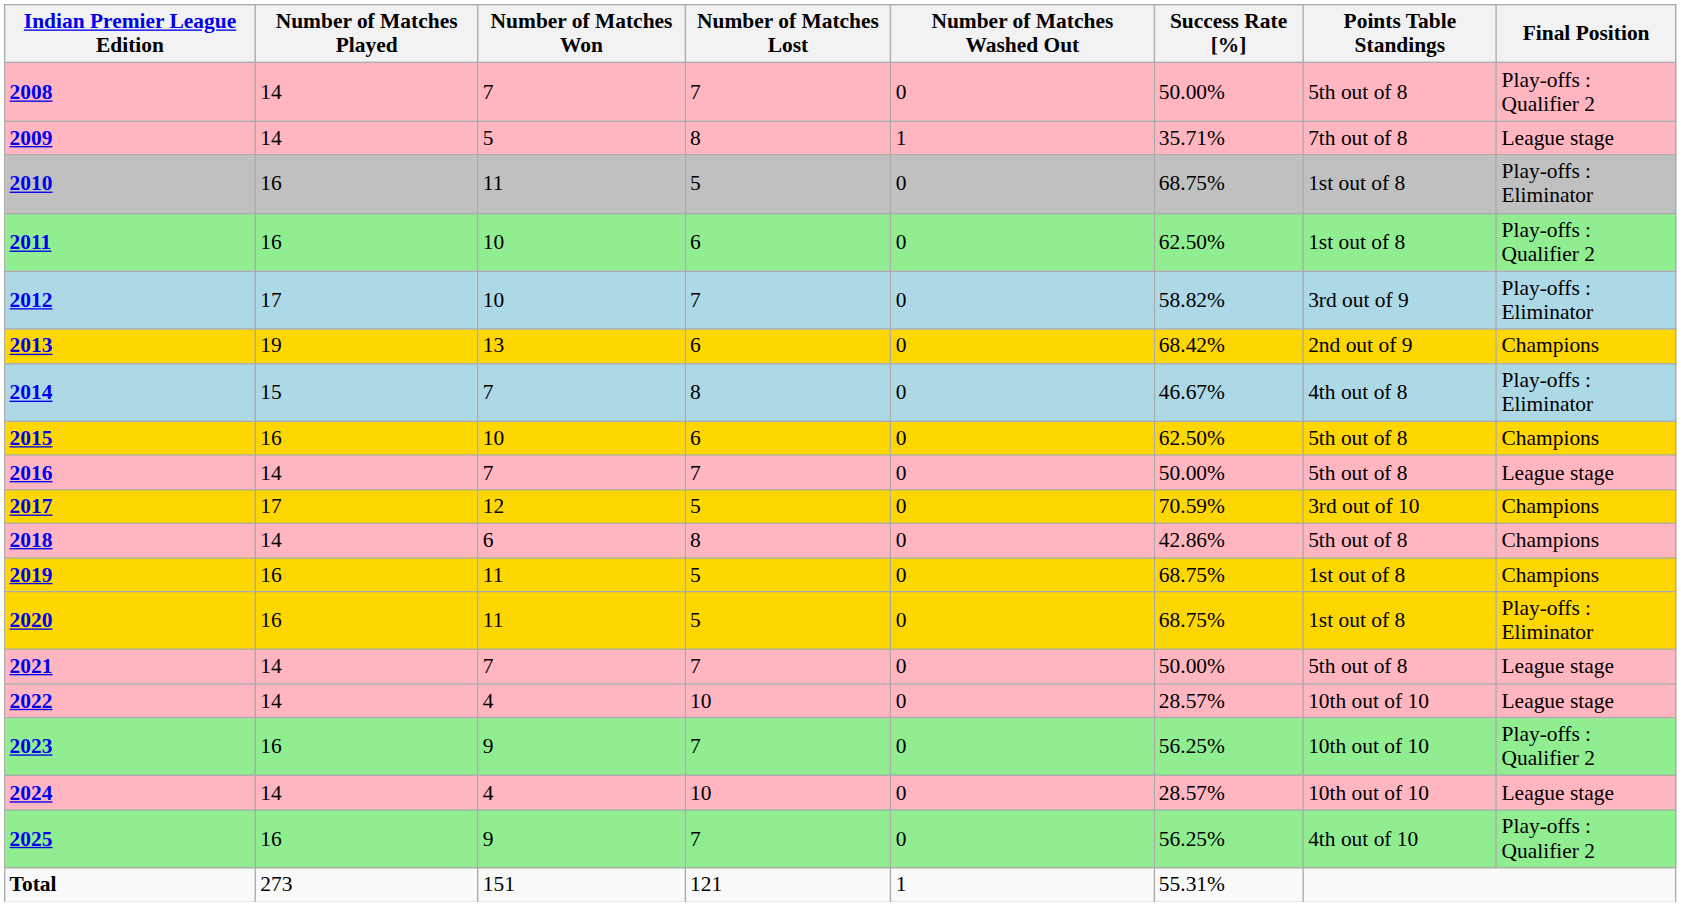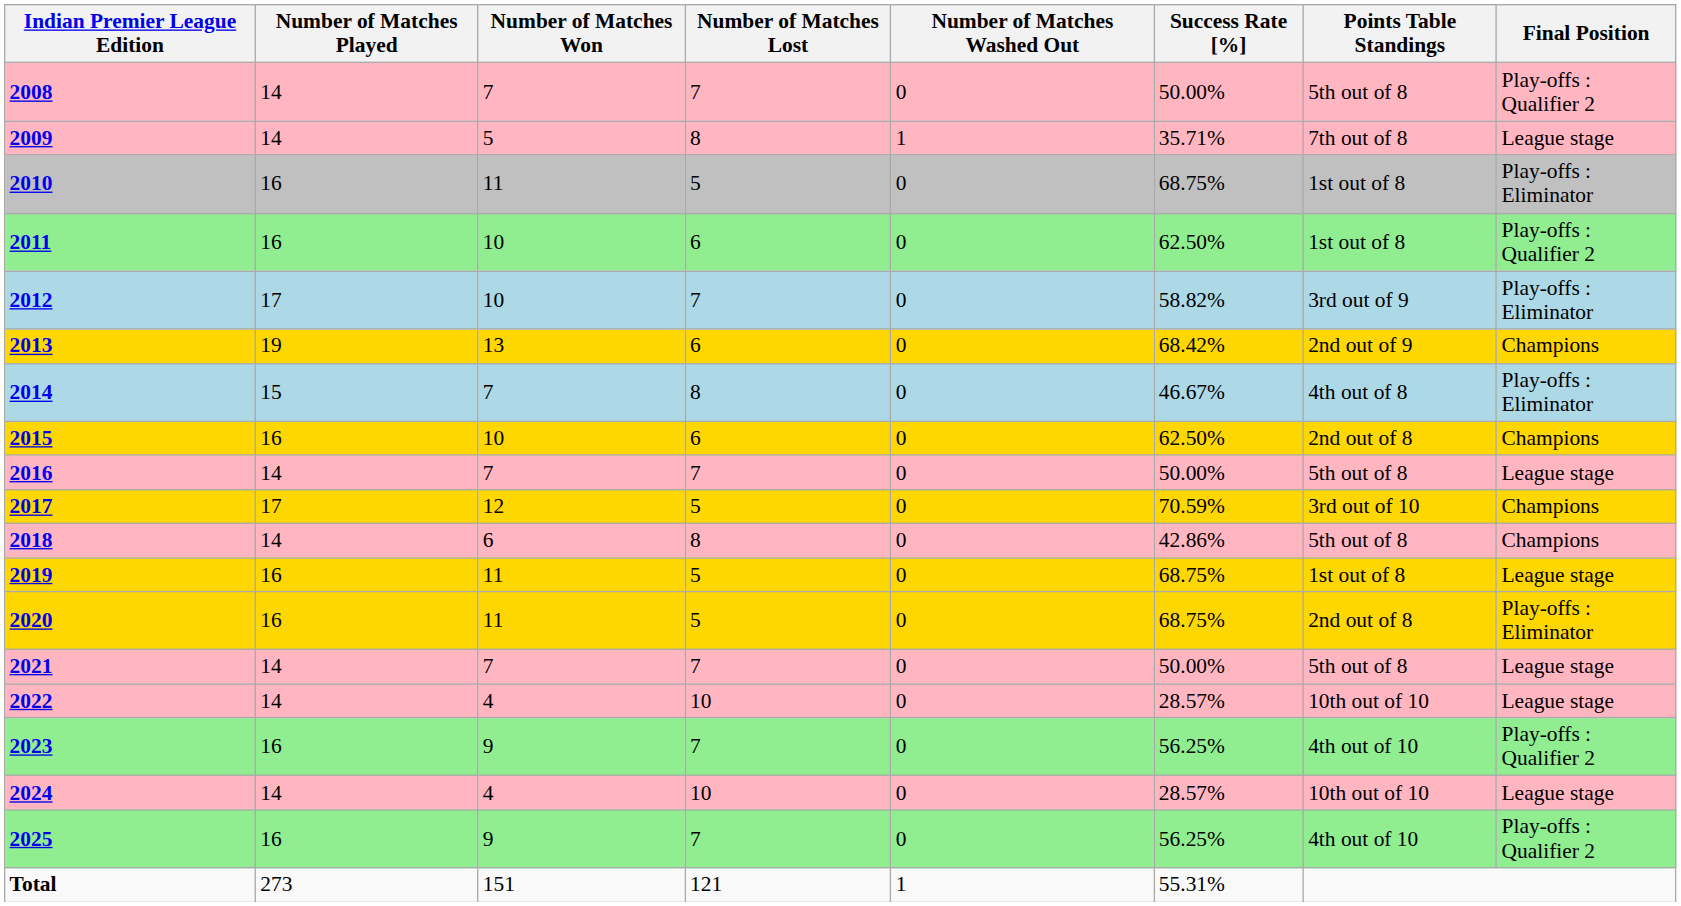2015 | Points Table Standings: 5th out of 8 -> 2nd out of 8
2019 | Final Position: Champions -> League stage
2020 | Points Table Standings: 1st out of 8 -> 2nd out of 8
2023 | Points Table Standings: 10th out of 10 -> 4th out of 10
